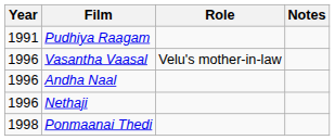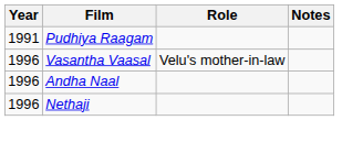- row: 1998 | Ponmaanai Thedi
